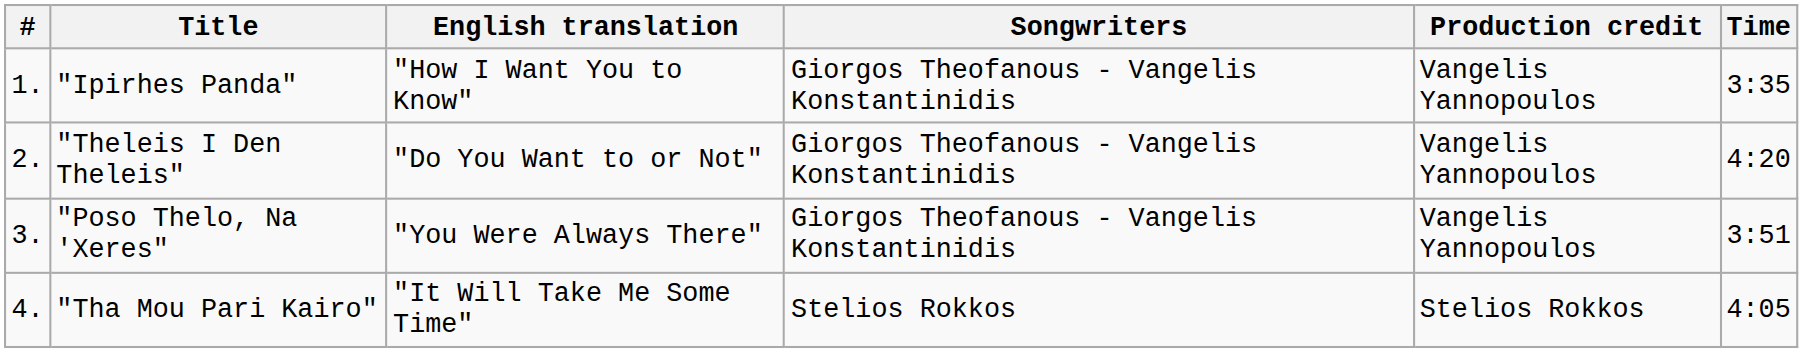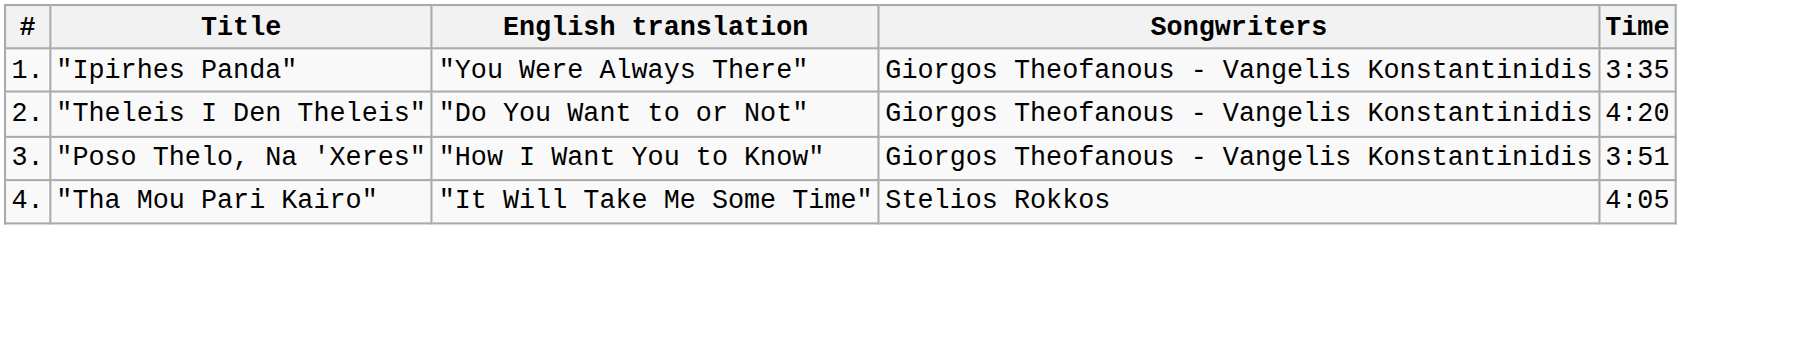- column: Production credit | Vangelis Yannopoulos | Vangelis Yannopoulos | Vangelis Yannopoulos | Stelios Rokkos
"Ipirhes Panda" | English translation: "How I Want You to Know" -> "You Were Always There"
"Poso Thelo, Na 'Xeres" | English translation: "You Were Always There" -> "How I Want You to Know"
